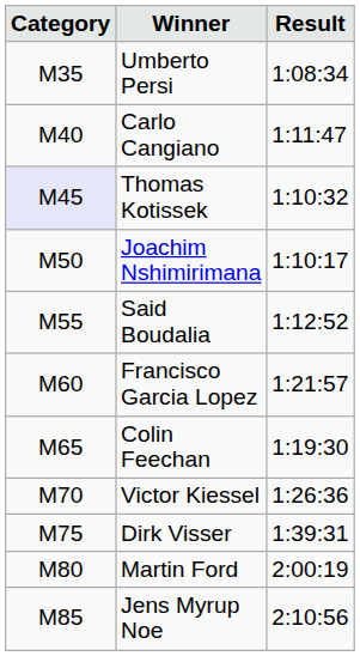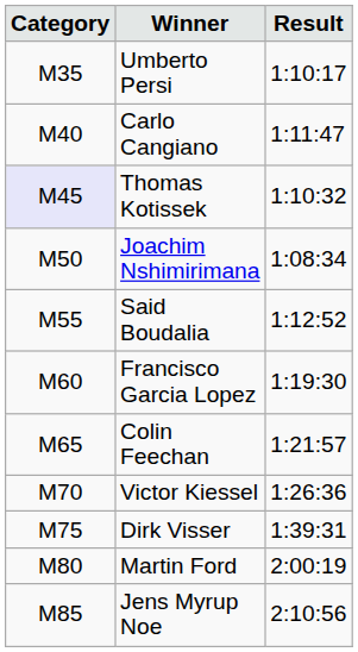Umberto Persi | Result: 1:08:34 -> 1:10:17
Joachim Nshimirimana | Result: 1:10:17 -> 1:08:34
Francisco Garcia Lopez | Result: 1:21:57 -> 1:19:30
Colin Feechan | Result: 1:19:30 -> 1:21:57
